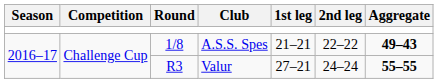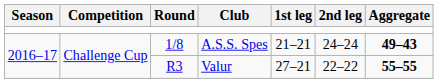A.S.S. Spes | 2nd leg: 22–22 -> 24–24
Valur | 2nd leg: 24–24 -> 22–22
